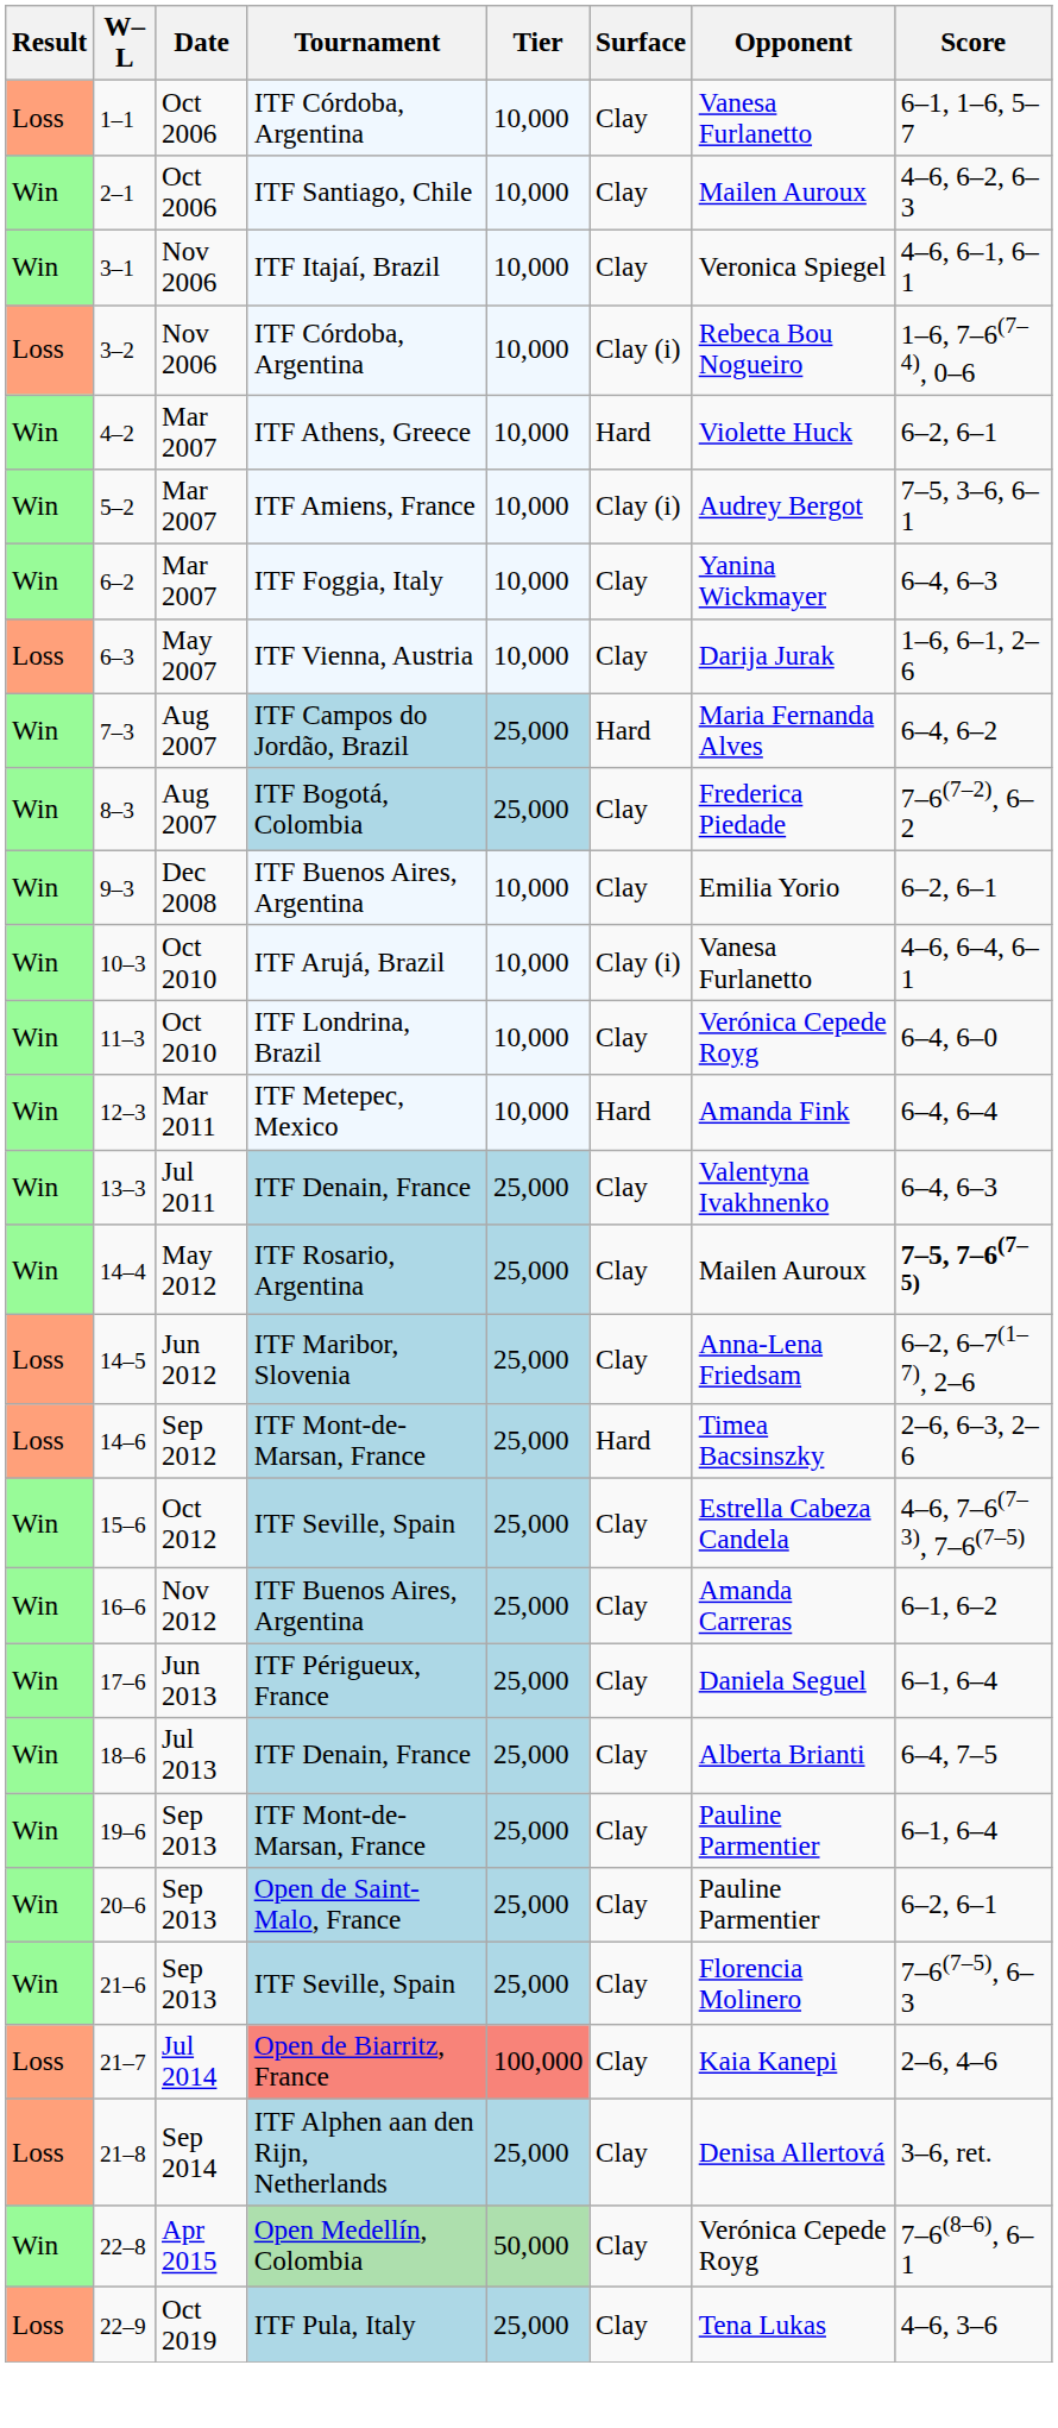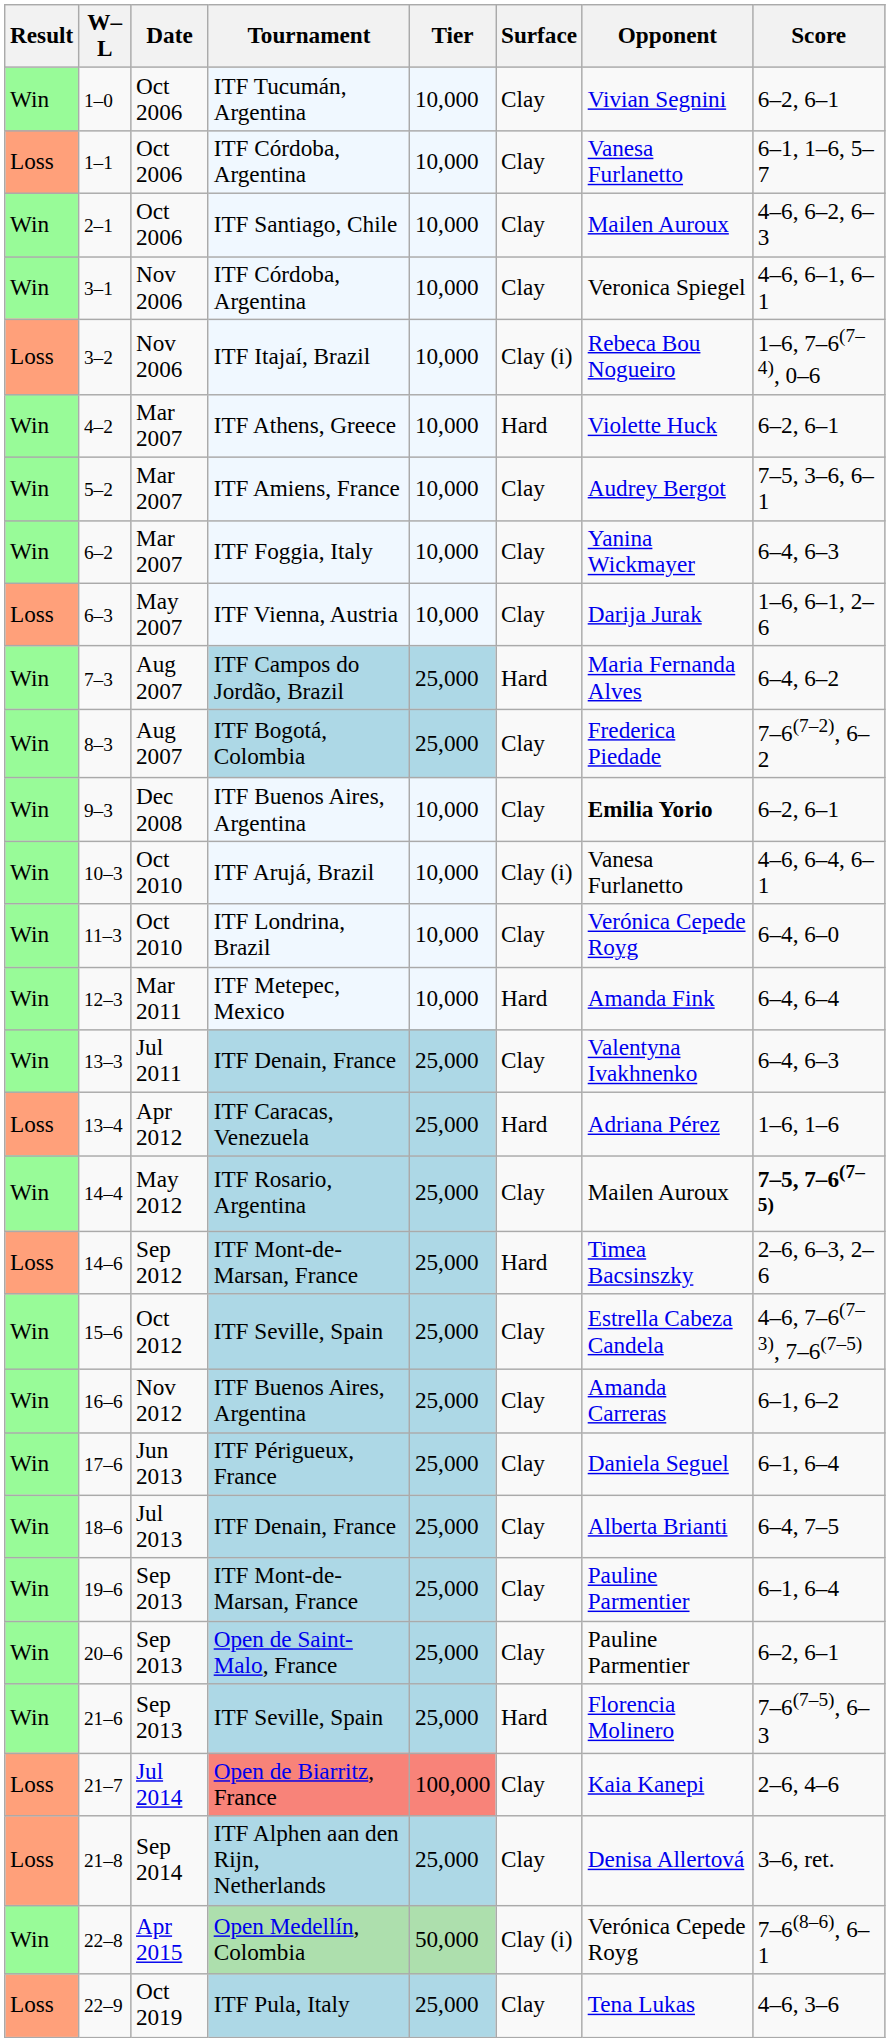+ row: Win | 1–0 | Oct 2006 | ITF Tucumán, Argentina | 10,000 | Clay | Vivian Segnini | 6–2, 6–1
3–1 | Tournament: ITF Itajaí, Brazil -> ITF Córdoba, Argentina
3–2 | Tournament: ITF Córdoba, Argentina -> ITF Itajaí, Brazil
5–2 | Surface: Clay (i) -> Clay
9–3 | Opponent: normal -> bold
+ row: Loss | 13–4 | Apr 2012 | ITF Caracas, Venezuela | 25,000 | Hard | Adriana Pérez | 1–6, 1–6
- row: Loss | 14–5 | Jun 2012 | ITF Maribor, Slovenia | 25,000 | Clay | Anna-Lena Friedsam | 6–2, 6–7(1–7), 2–6
21–6 | Surface: Clay -> Hard
22–8 | Surface: Clay -> Clay (i)
